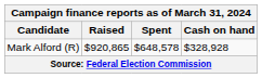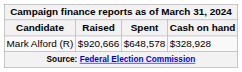Mark Alford (R) | Raised: $920,865 -> $920,666
